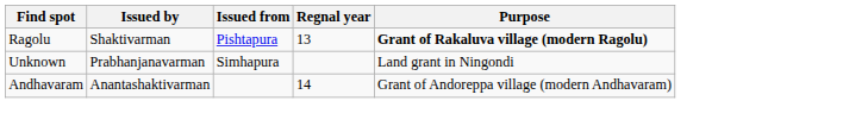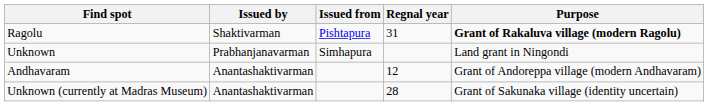Ragolu | Regnal year: 13 -> 31
Andhavaram | Regnal year: 14 -> 12
+ row: Unknown (currently at Madras Museum) | Anantashaktivarman | 28 | Grant of Sakunaka village (identity uncertain)
